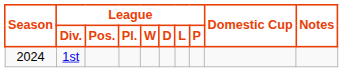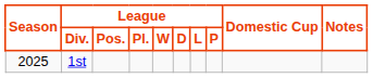1st | Season: 2024 -> 2025
